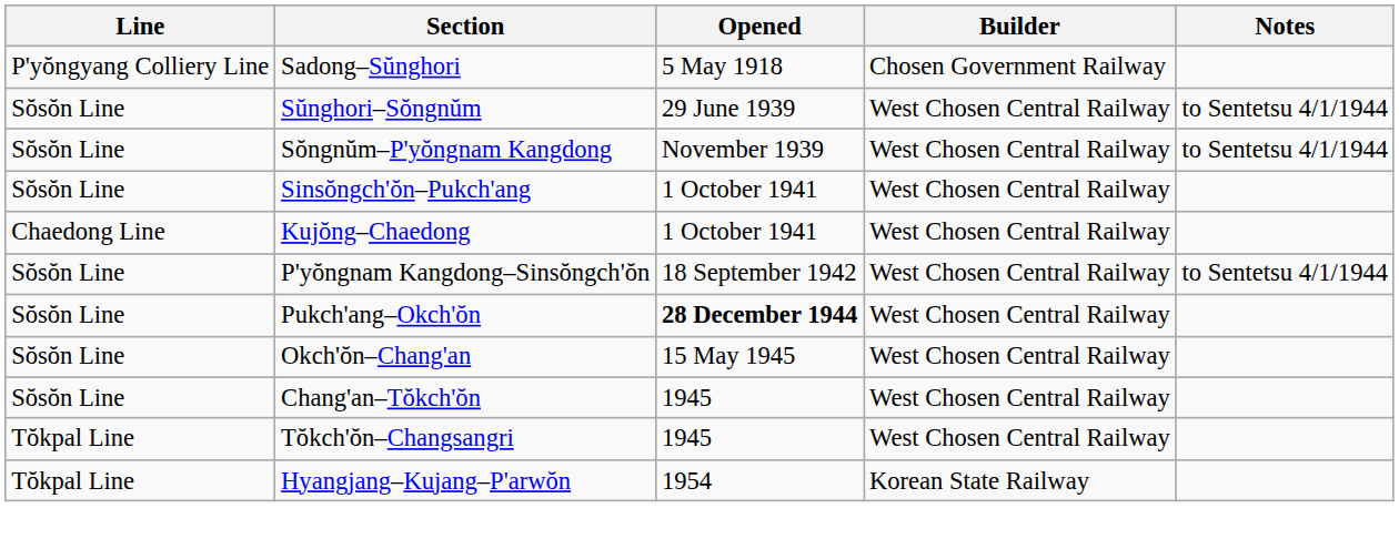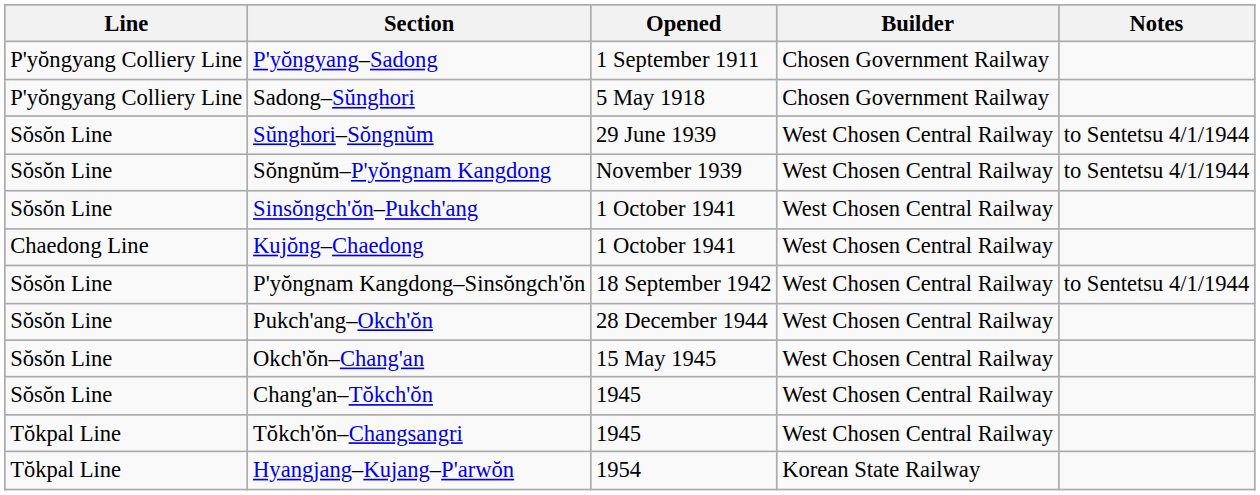+ row: P'yŏngyang Colliery Line | P'yŏngyang–Sadong | 1 September 1911 | Chosen Government Railway
Pukch'ang–Okch'ŏn | Opened: bold -> normal
